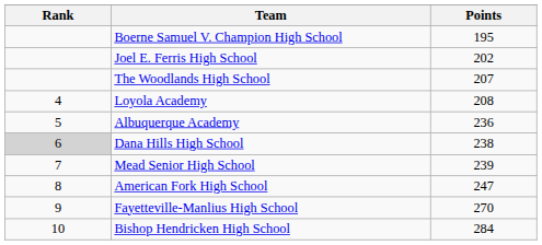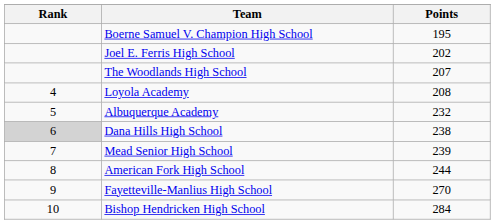Albuquerque Academy | Points: 236 -> 232
American Fork High School | Points: 247 -> 244
